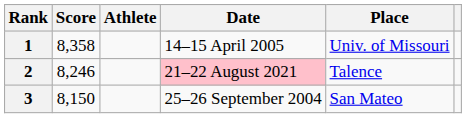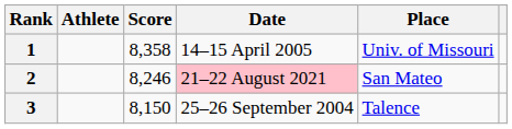columns swapped: Score <-> Athlete
2 | Place: Talence -> San Mateo
3 | Place: San Mateo -> Talence
